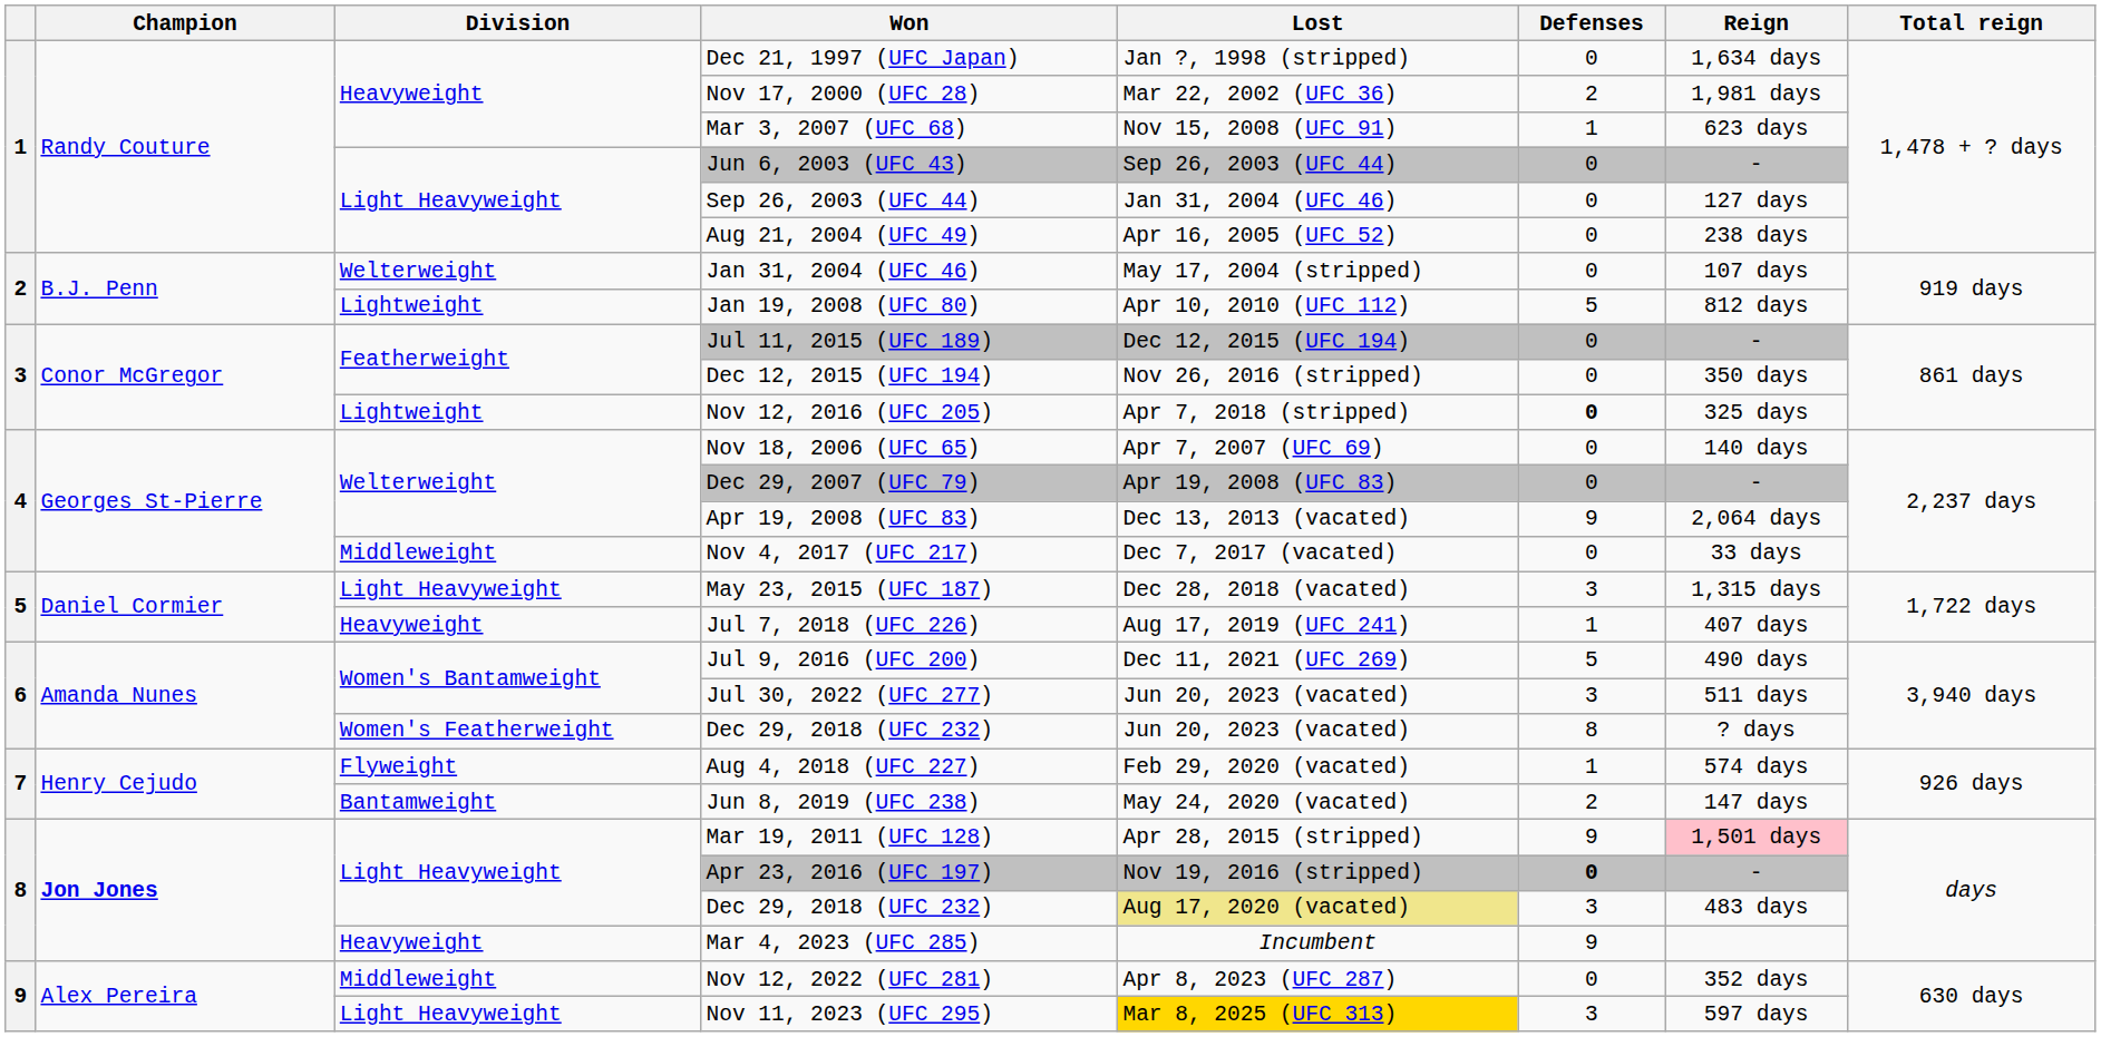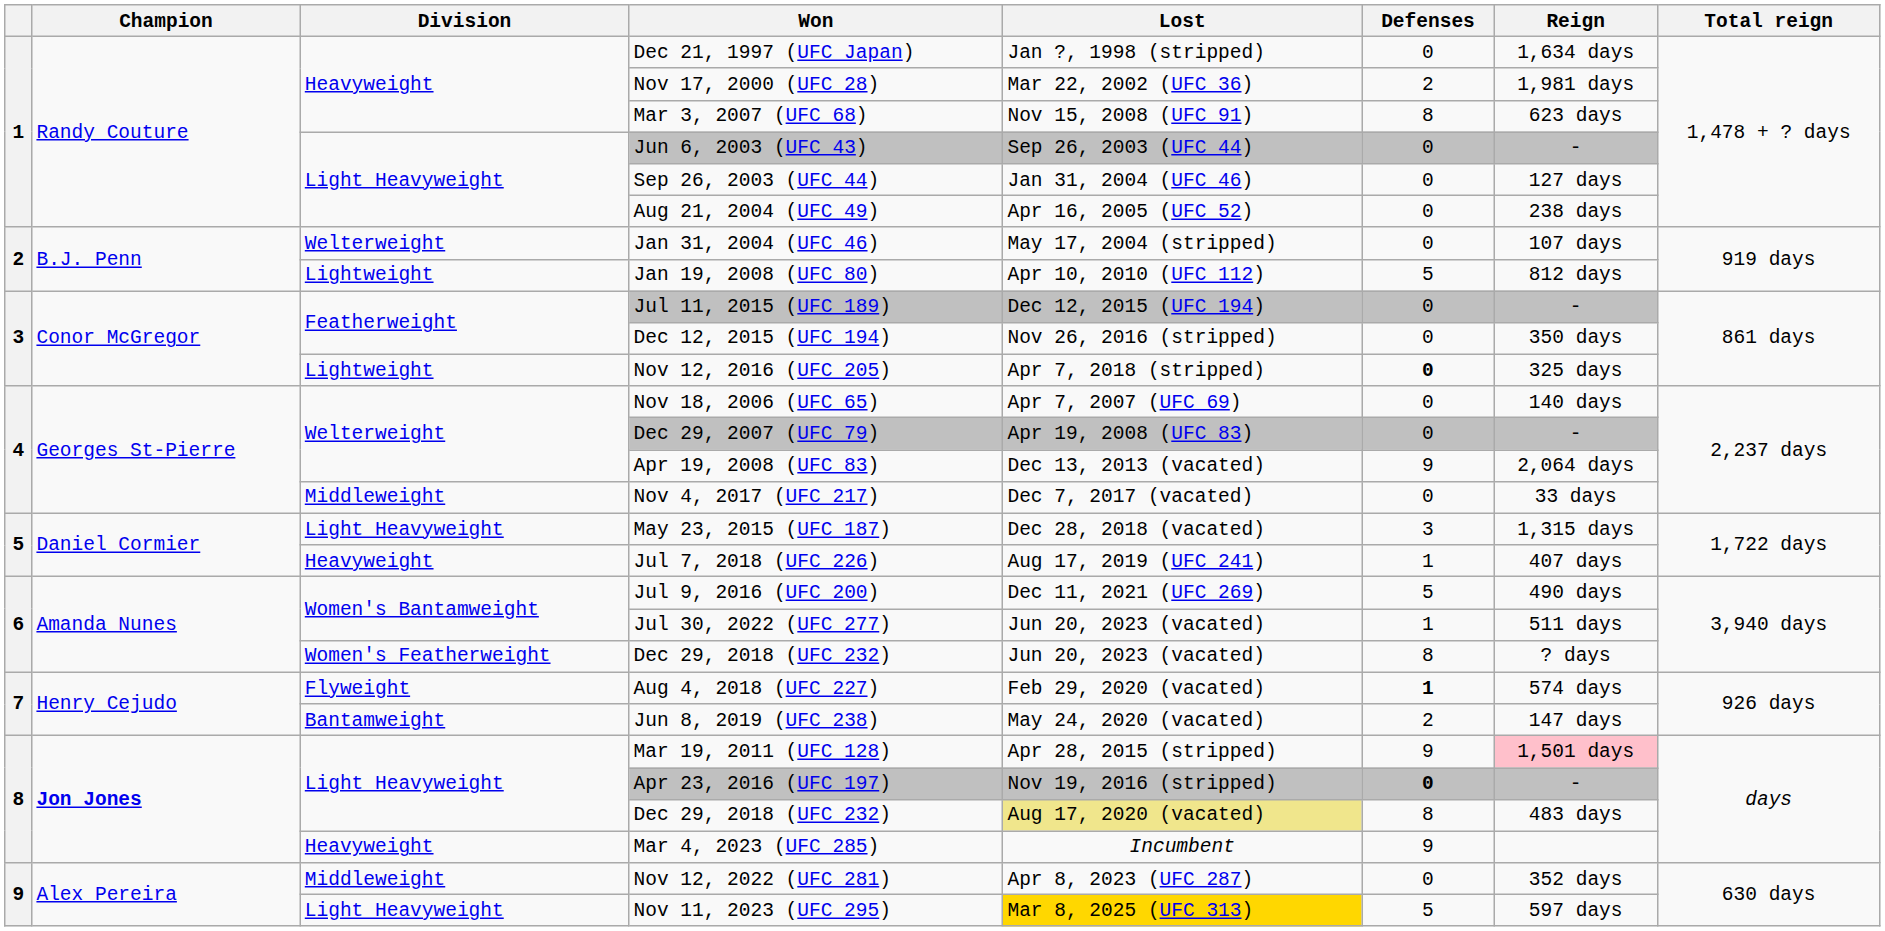Mar 3, 2007 (UFC 68) | Defenses: 1 -> 8
Jul 30, 2022 (UFC 277) | Defenses: 3 -> 1
Aug 4, 2018 (UFC 227) | Defenses: normal -> bold
Light Heavyweight / Dec 29, 2018 (UFC 232) | Defenses: 3 -> 8
Nov 11, 2023 (UFC 295) | Defenses: 3 -> 5
